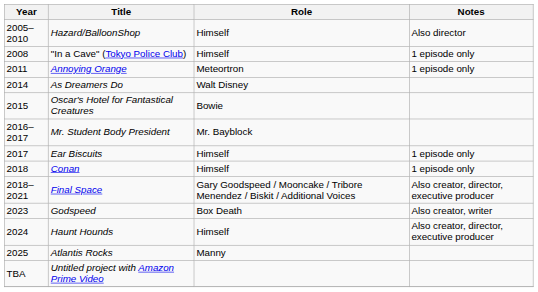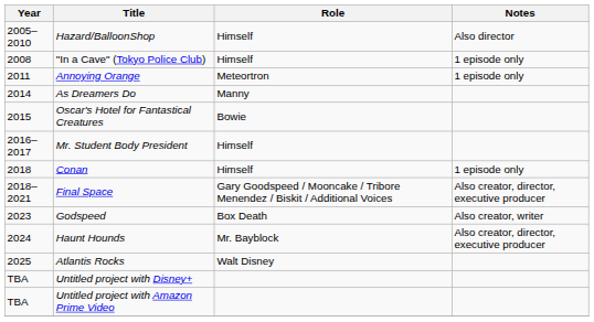As Dreamers Do | Role: Walt Disney -> Manny
Mr. Student Body President | Role: Mr. Bayblock -> Himself
- row: 2017 | Ear Biscuits | Himself | 1 episode only
Haunt Hounds | Role: Himself -> Mr. Bayblock
Atlantis Rocks | Role: Manny -> Walt Disney
+ row: TBA | Untitled project with Disney+
